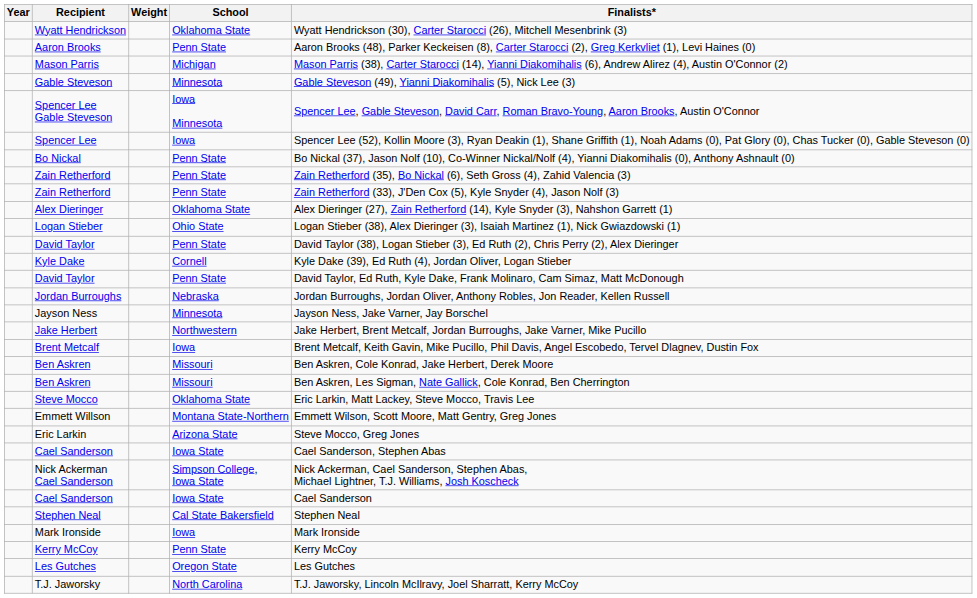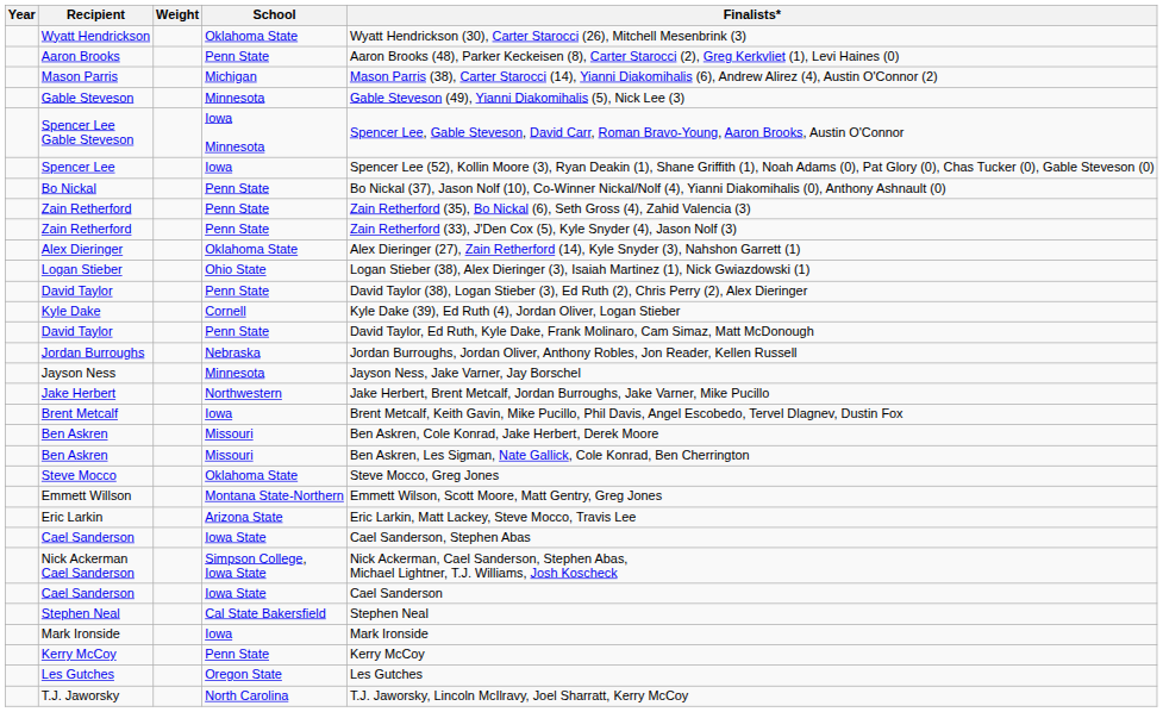Steve Mocco | Finalists*: Eric Larkin, Matt Lackey, Steve Mocco, Travis Lee -> Steve Mocco, Greg Jones
Eric Larkin | Finalists*: Steve Mocco, Greg Jones -> Eric Larkin, Matt Lackey, Steve Mocco, Travis Lee
